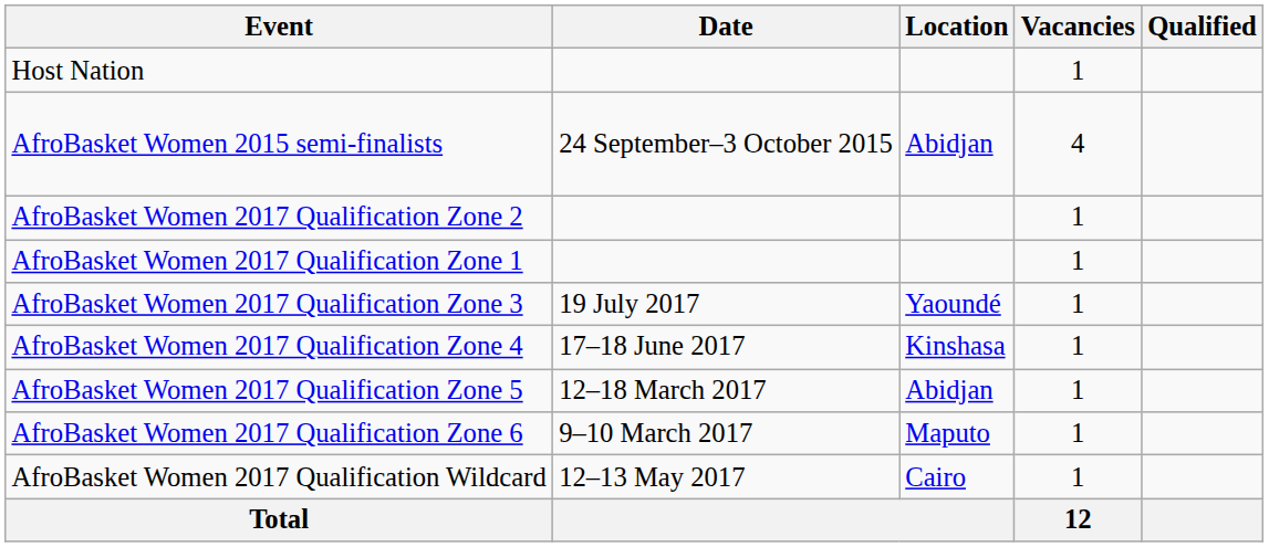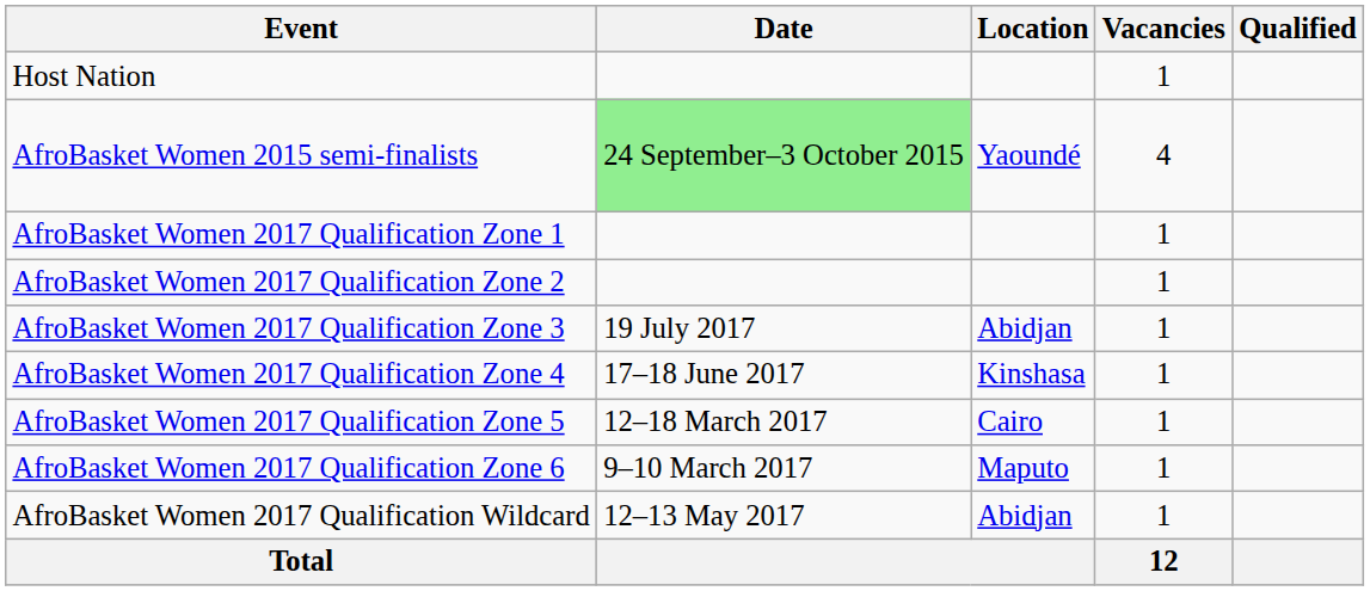AfroBasket Women 2015 semi-finalists | Date: no background -> lightgreen background
AfroBasket Women 2015 semi-finalists | Location: Abidjan -> Yaoundé
rows swapped: AfroBasket Women 2017 Qualification Zone 1 <-> AfroBasket Women 2017 Qualification Zone 2
AfroBasket Women 2017 Qualification Zone 3 | Location: Yaoundé -> Abidjan
AfroBasket Women 2017 Qualification Zone 5 | Location: Abidjan -> Cairo
AfroBasket Women 2017 Qualification Wildcard | Location: Cairo -> Abidjan
